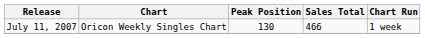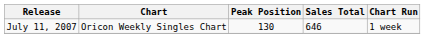July 11, 2007 | Sales Total: 466 -> 646
